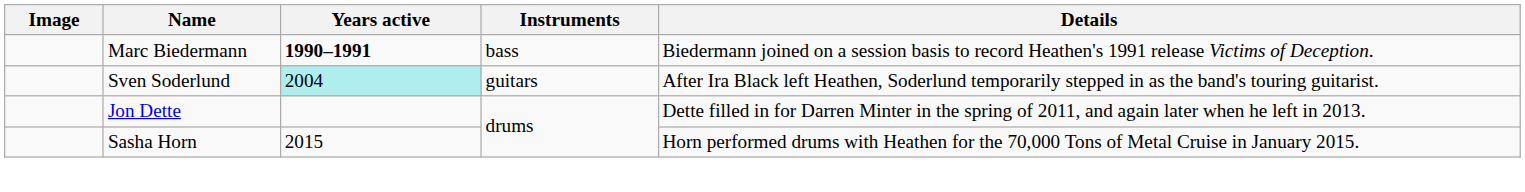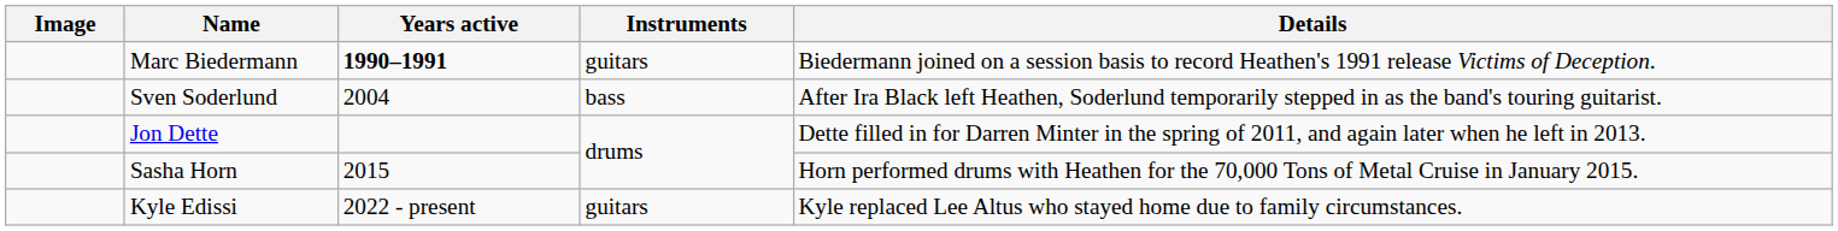Marc Biedermann | Instruments: bass -> guitars
Sven Soderlund | Years active: paleturquoise background -> no background
Sven Soderlund | Instruments: guitars -> bass
+ row: Kyle Edissi | 2022 - present | guitars | Kyle replaced Lee Altus who stayed home due to family circumstances.
